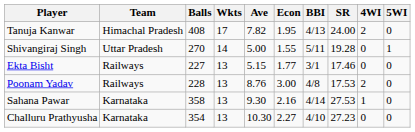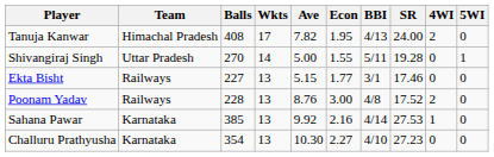Poonam Yadav | SR: 17.53 -> 17.52
Sahana Pawar | Balls: 358 -> 385
Sahana Pawar | Ave: 9.30 -> 9.92
